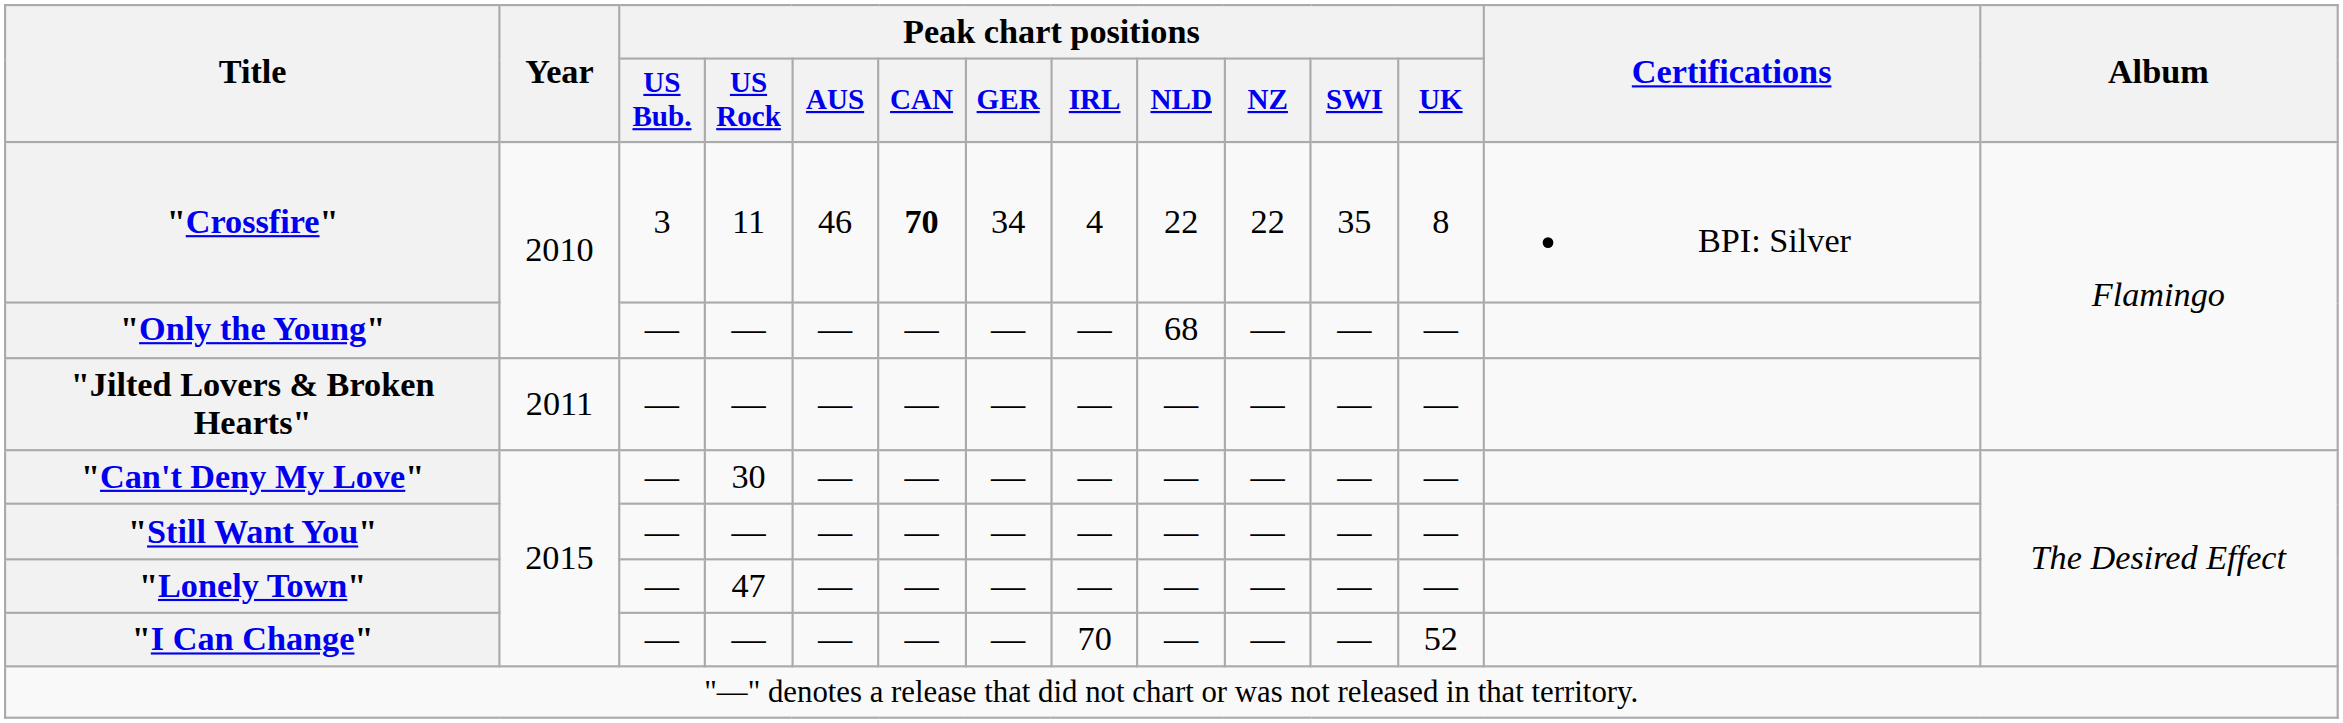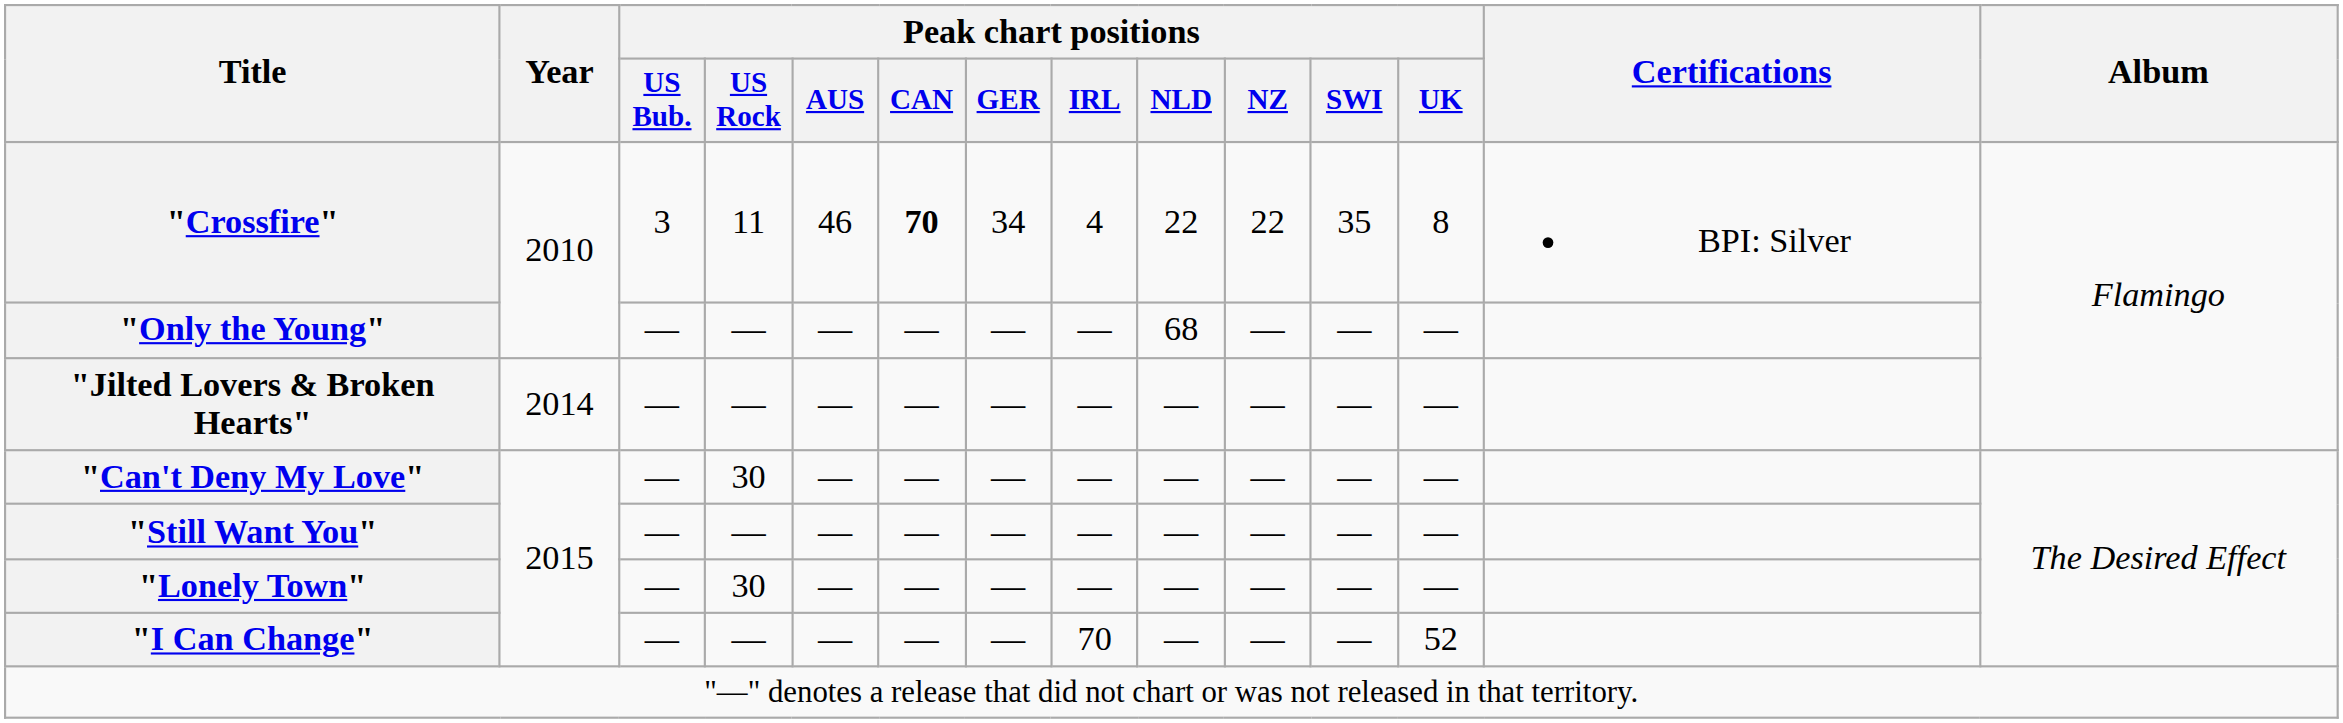"Jilted Lovers & Broken Hearts" | Year: 2011 -> 2014
"Lonely Town" | Peak chart positions / US Rock: 47 -> 30
